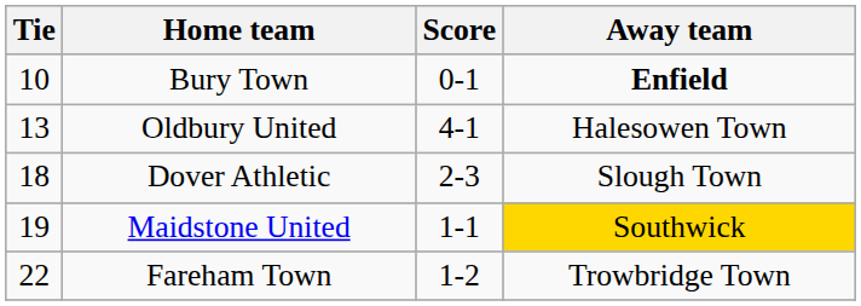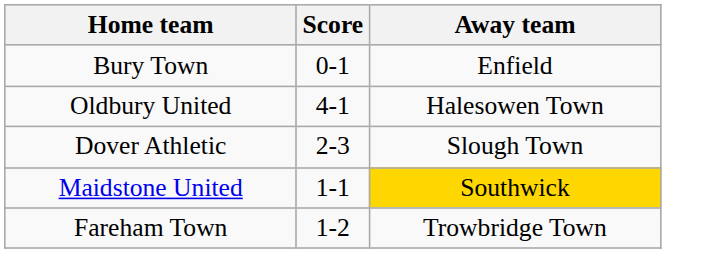- column: Tie | 10 | 13 | 18 | 19 | 22
Bury Town | Away team: bold -> normal
